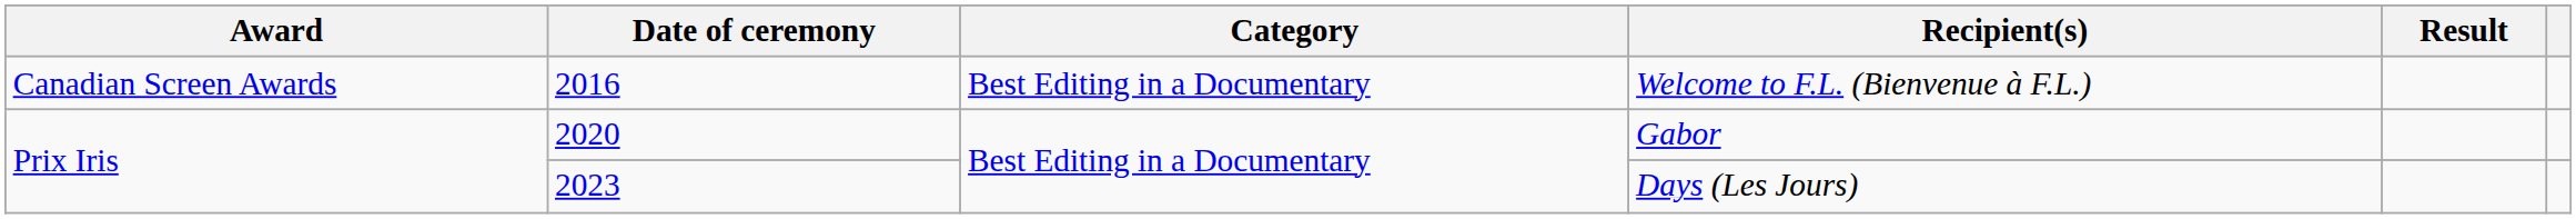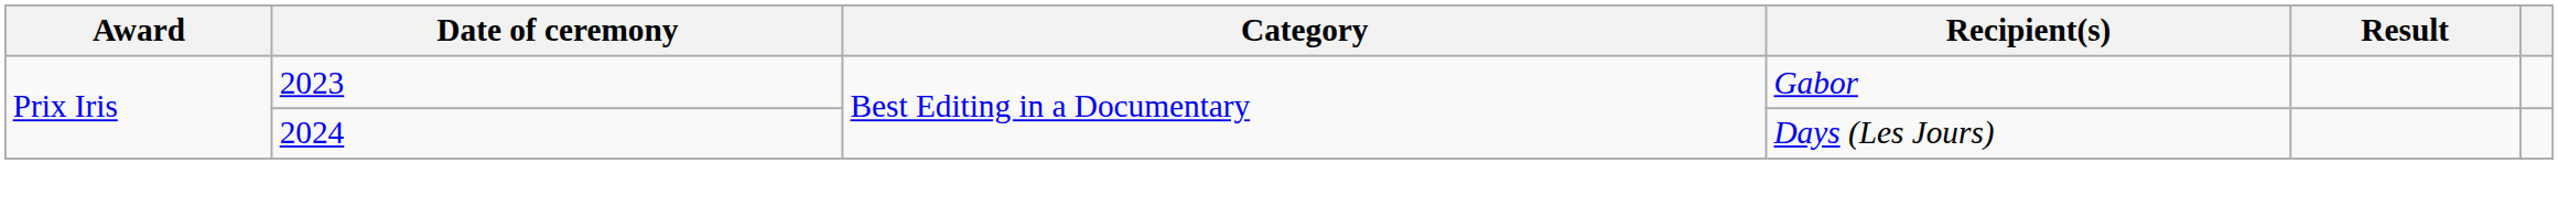- row: Canadian Screen Awards | 2016 | Best Editing in a Documentary | Welcome to F.L. (Bienvenue à F.L.)
Gabor | Date of ceremony: 2020 -> 2023
Days (Les Jours) | Date of ceremony: 2023 -> 2024
